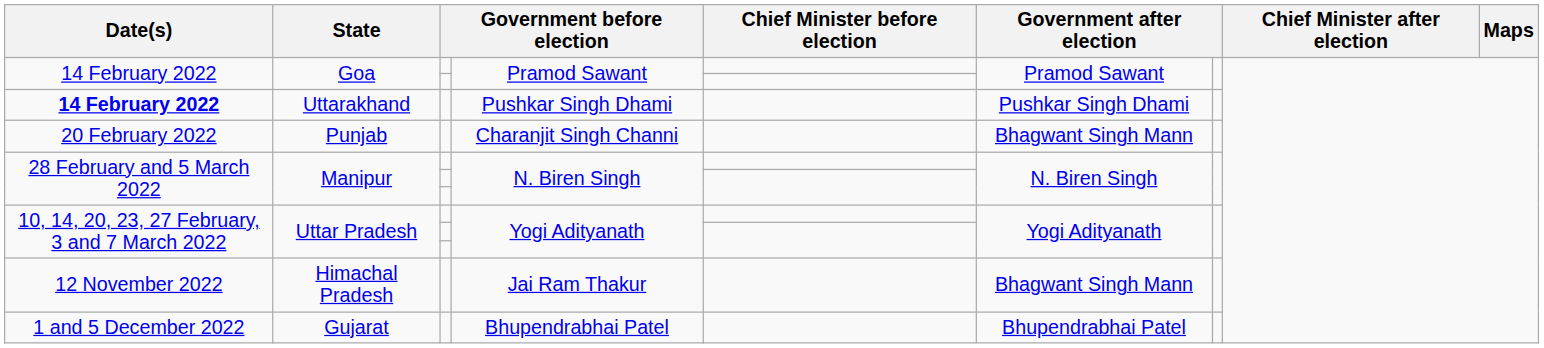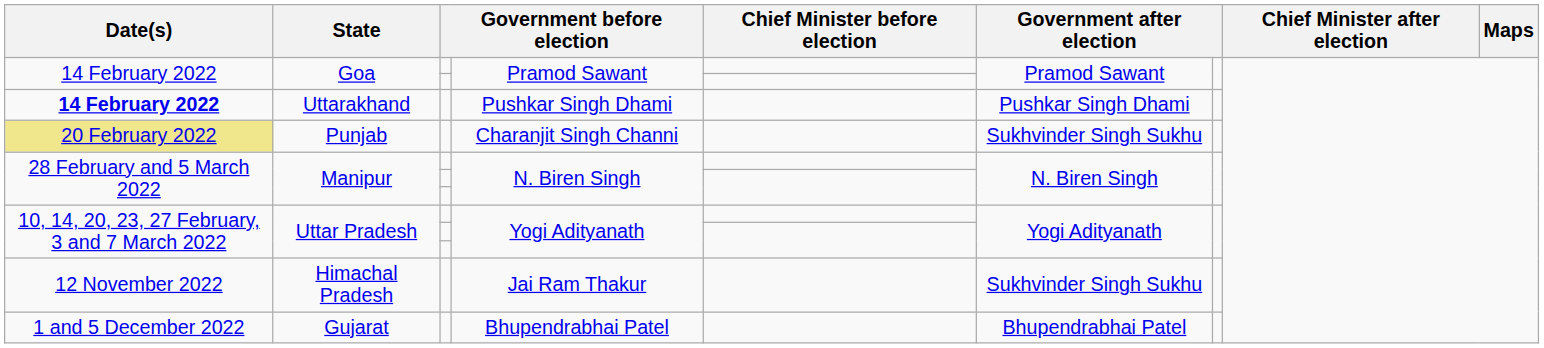Punjab | Date(s): no background -> khaki background
Punjab | column 6: Bhagwant Singh Mann -> Sukhvinder Singh Sukhu
Himachal Pradesh | column 6: Bhagwant Singh Mann -> Sukhvinder Singh Sukhu
